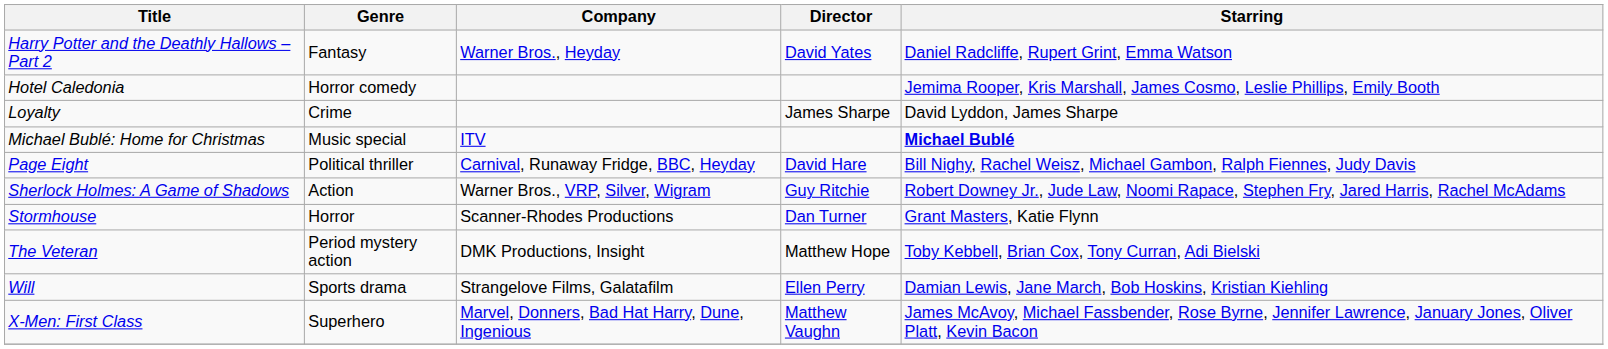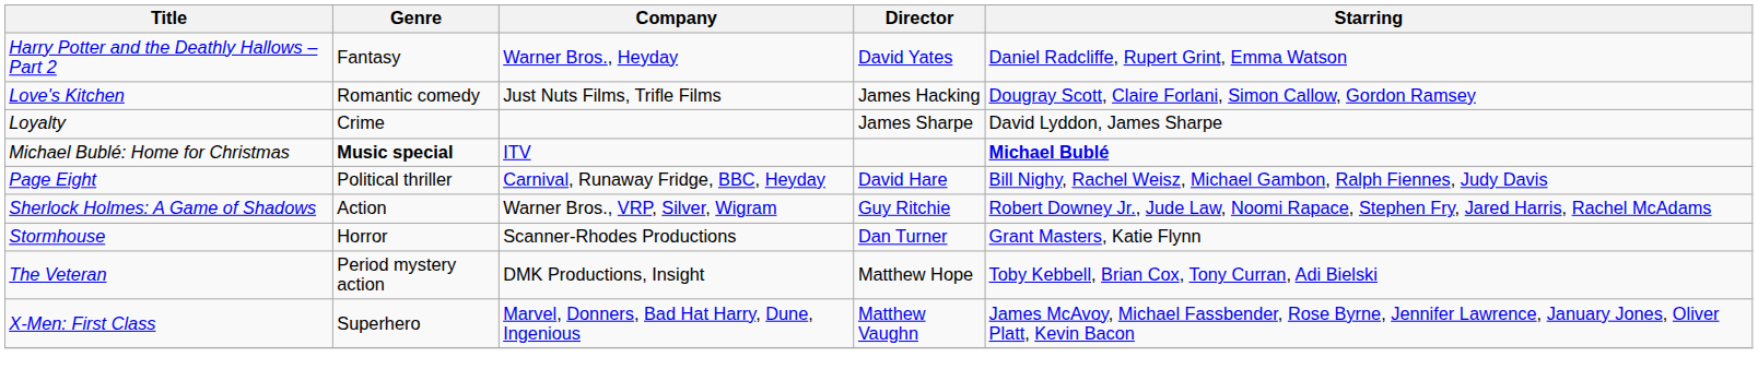- row: Hotel Caledonia | Horror comedy | Jemima Rooper, Kris Marshall, James Cosmo, Leslie Phillips, Emily Booth
+ row: Love's Kitchen | Romantic comedy | Just Nuts Films, Trifle Films | James Hacking | Dougray Scott, Claire Forlani, Simon Callow, Gordon Ramsey
Michael Bublé: Home for Christmas | Genre: normal -> bold
- row: Will | Sports drama | Strangelove Films, Galatafilm | Ellen Perry | Damian Lewis, Jane March, Bob Hoskins, Kristian Kiehling
